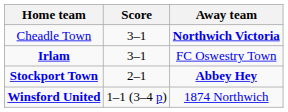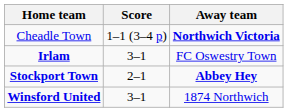Cheadle Town | Score: 3–1 -> 1–1 (3–4 p)
Winsford United | Score: 1–1 (3–4 p) -> 3–1
